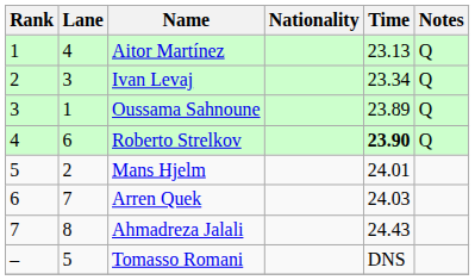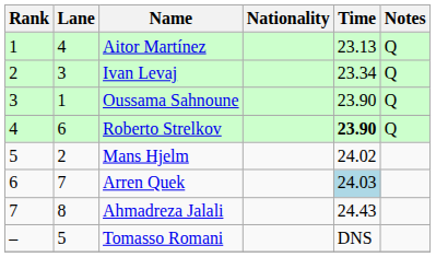Oussama Sahnoune | Time: 23.89 -> 23.90
Mans Hjelm | Time: 24.01 -> 24.02
Arren Quek | Time: no background -> lightblue background
